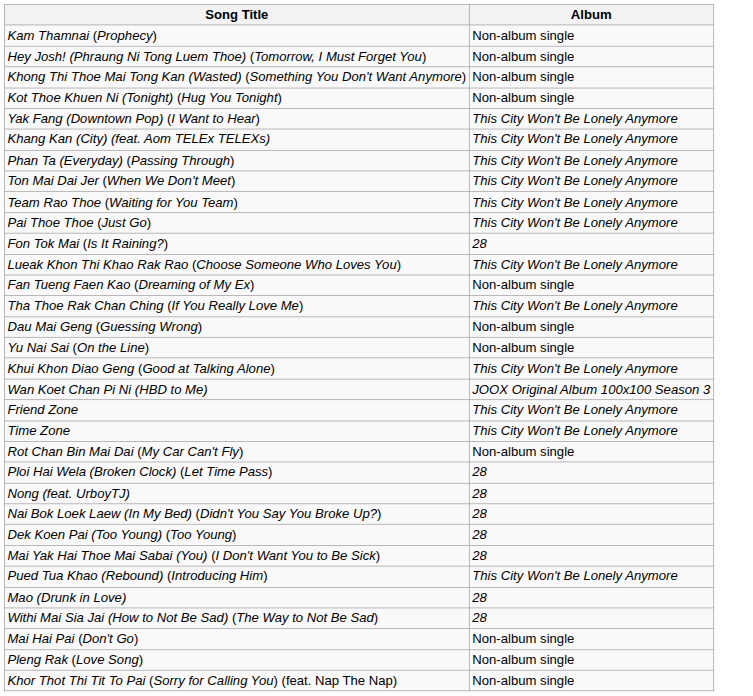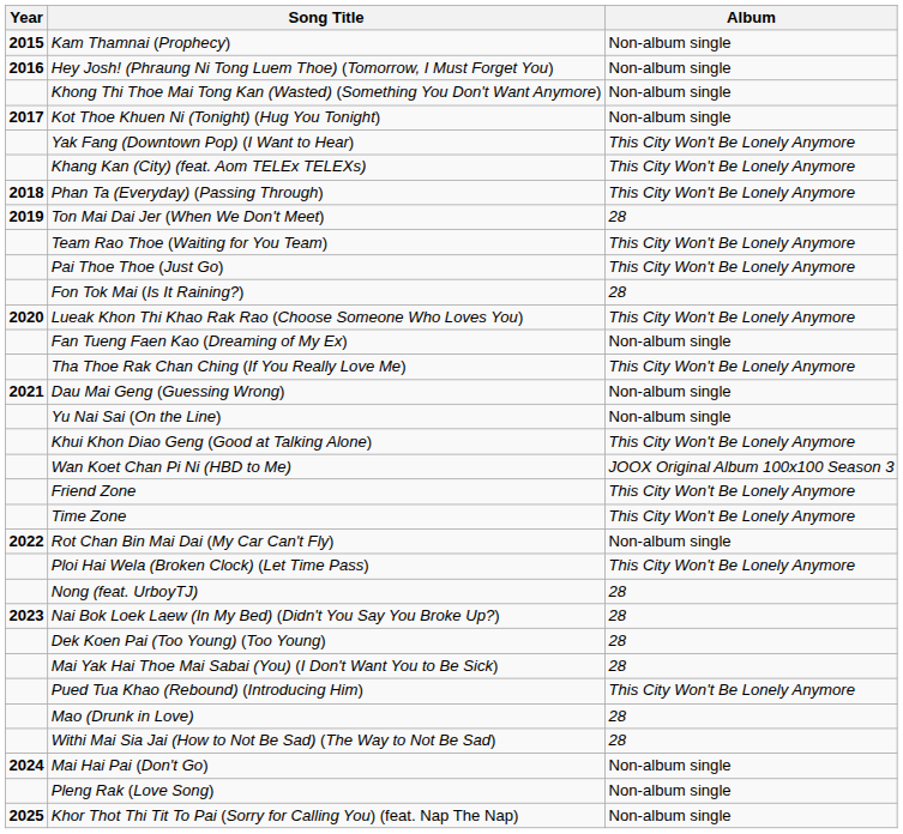+ column: Year | 2015 | 2016 | 2017 | 2018 | 2019 | 2020 | 2021 | 2022 | 2023 | 2024 | 2025
Ton Mai Dai Jer (When We Don't Meet) | Album: This City Won't Be Lonely Anymore -> 28
Ploi Hai Wela (Broken Clock) (Let Time Pass) | Album: 28 -> This City Won't Be Lonely Anymore
